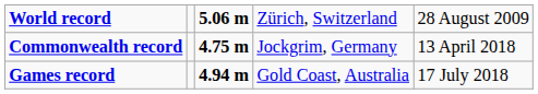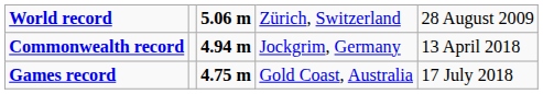Commonwealth record | column 3: 4.75 m -> 4.94 m
Games record | column 3: 4.94 m -> 4.75 m
